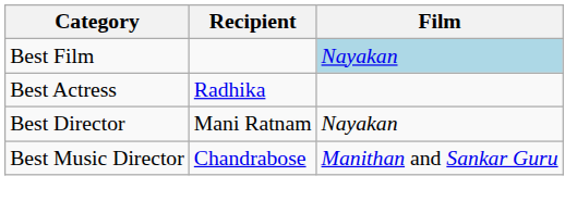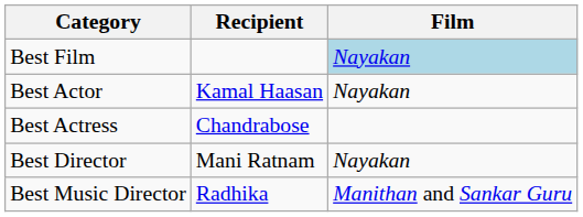+ row: Best Actor | Kamal Haasan | Nayakan
Best Actress | Recipient: Radhika -> Chandrabose
Best Music Director | Recipient: Chandrabose -> Radhika
